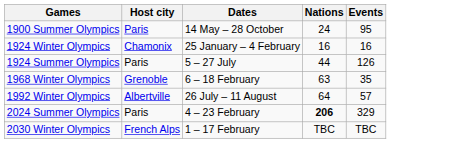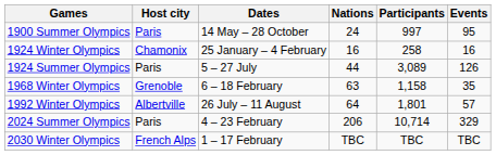+ column: Participants | 997 | 258 | 3,089 | 1,158 | 1,801 | 10,714 | TBC
2024 Summer Olympics | Nations: bold -> normal
